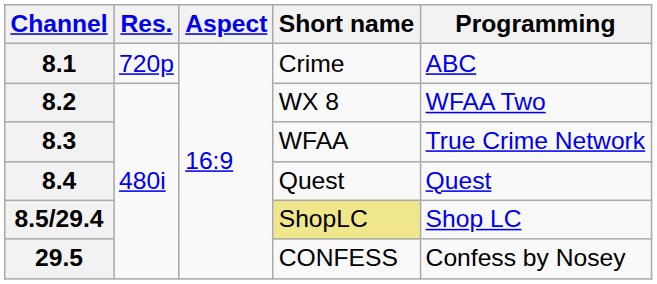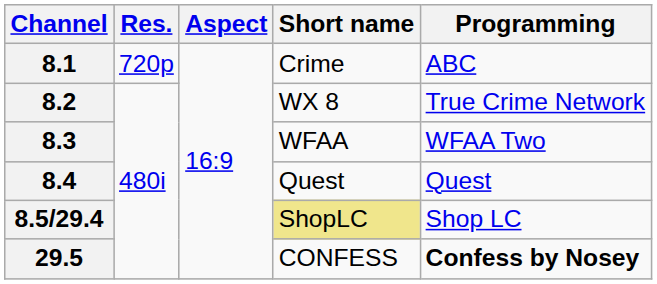8.2 | Programming: WFAA Two -> True Crime Network
8.3 | Programming: True Crime Network -> WFAA Two
29.5 | Programming: normal -> bold
